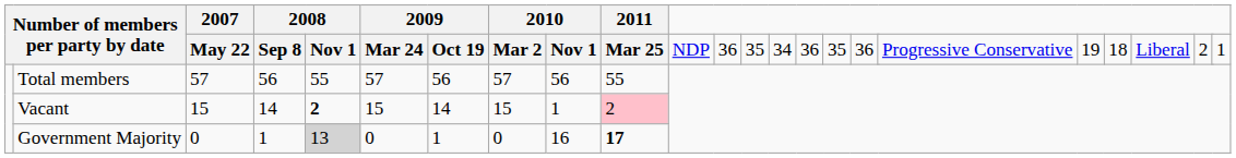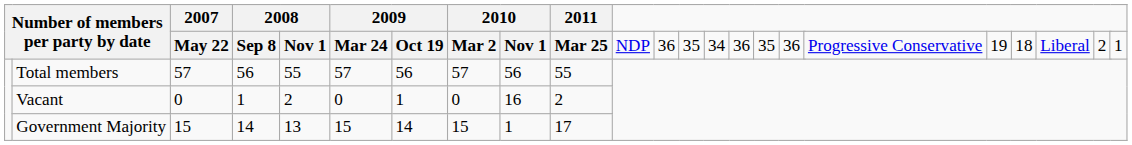Vacant | 2007: 15 -> 0
Vacant | column 4: 14 -> 1
Vacant | column 5: bold -> normal
Vacant | column 6: 15 -> 0
Vacant | column 7: 14 -> 1
Vacant | column 8: 15 -> 0
Vacant | column 9: 1 -> 16
Vacant | 2011: pink background -> no background
Government Majority | 2007: 0 -> 15
Government Majority | column 4: 1 -> 14
Government Majority | column 5: lightgrey background -> no background
Government Majority | column 6: 0 -> 15
Government Majority | column 7: 1 -> 14
Government Majority | column 8: 0 -> 15
Government Majority | column 9: 16 -> 1
Government Majority | 2011: bold -> normal
